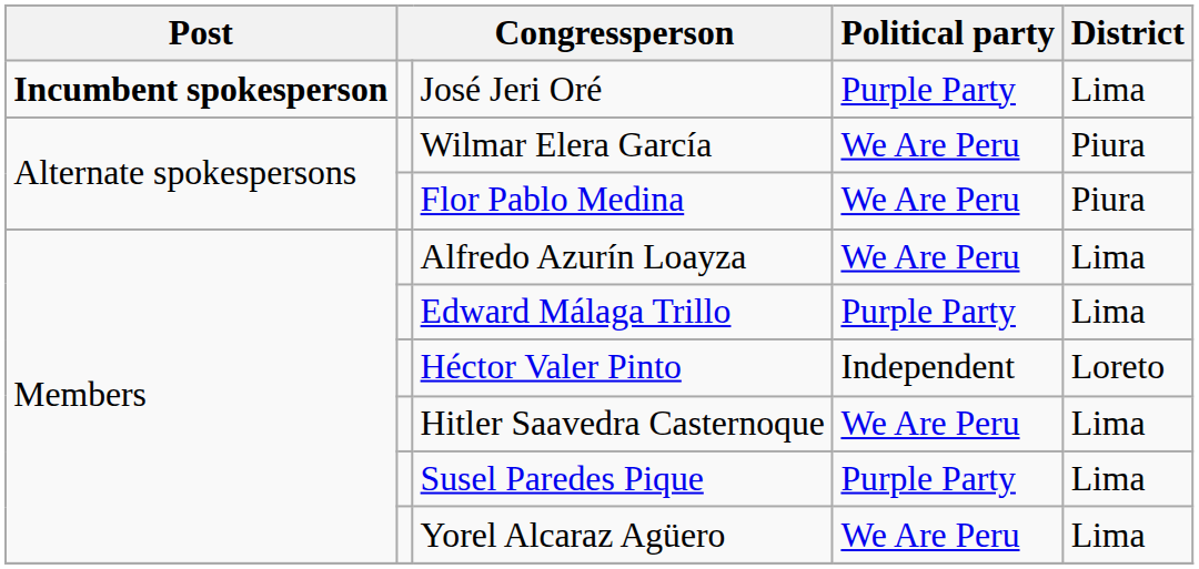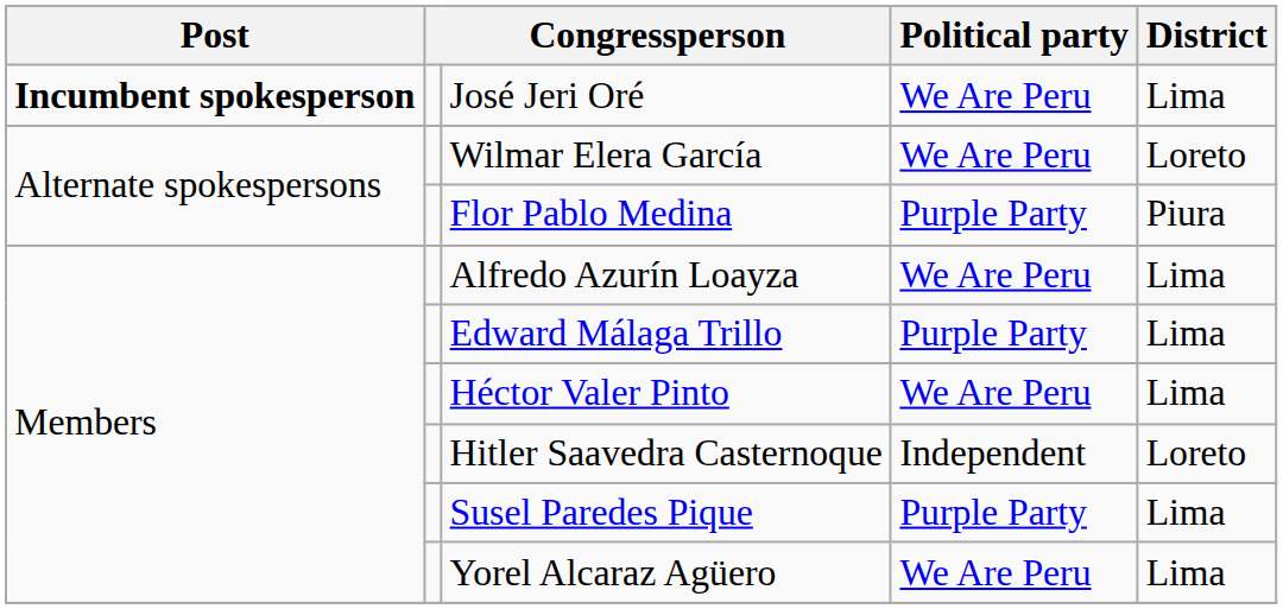José Jeri Oré | Political party: Purple Party -> We Are Peru
Wilmar Elera García | District: Piura -> Loreto
Flor Pablo Medina | Political party: We Are Peru -> Purple Party
Héctor Valer Pinto | Political party: Independent -> We Are Peru
Héctor Valer Pinto | District: Loreto -> Lima
Hitler Saavedra Casternoque | Political party: We Are Peru -> Independent
Hitler Saavedra Casternoque | District: Lima -> Loreto
